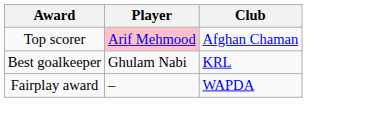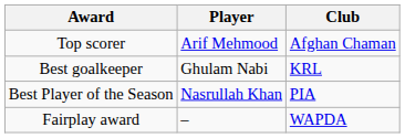Top scorer | Player: pink background -> no background
+ row: Best Player of the Season | Nasrullah Khan | PIA
